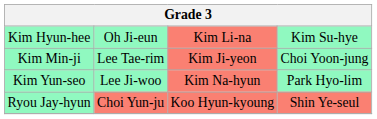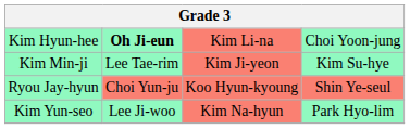Kim Hyun-hee | column 2: normal -> bold
Kim Hyun-hee | column 4: Kim Su-hye -> Choi Yoon-jung
Kim Min-ji | column 4: Choi Yoon-jung -> Kim Su-hye
rows swapped: Ryou Jay-hyun <-> Kim Yun-seo
